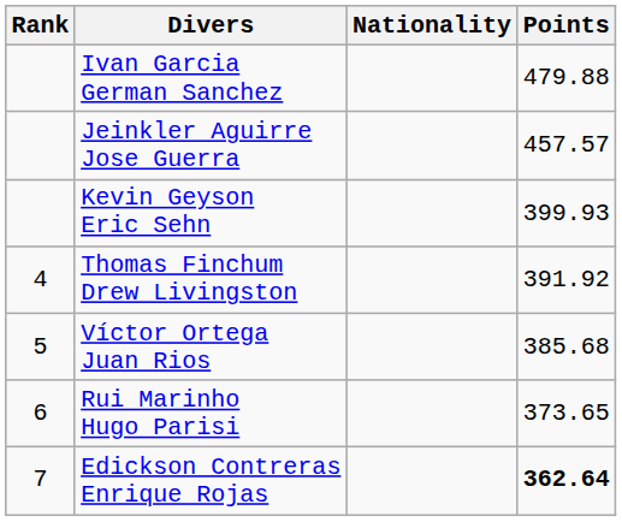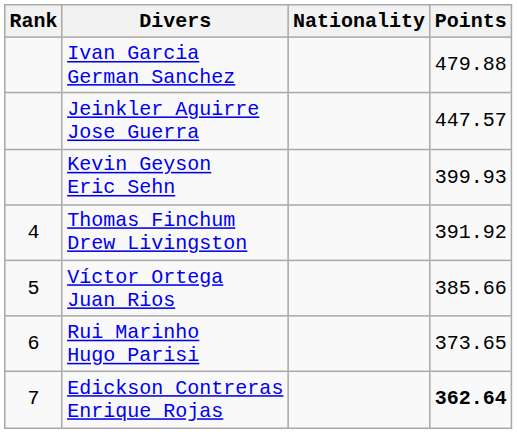Jeinkler Aguirre Jose Guerra | Points: 457.57 -> 447.57
Víctor Ortega Juan Rios | Points: 385.68 -> 385.66
